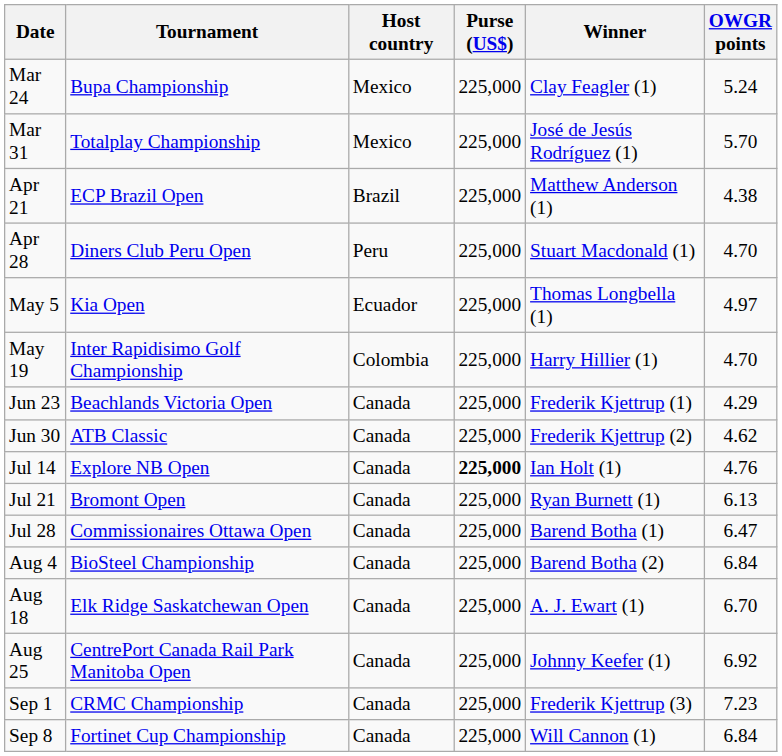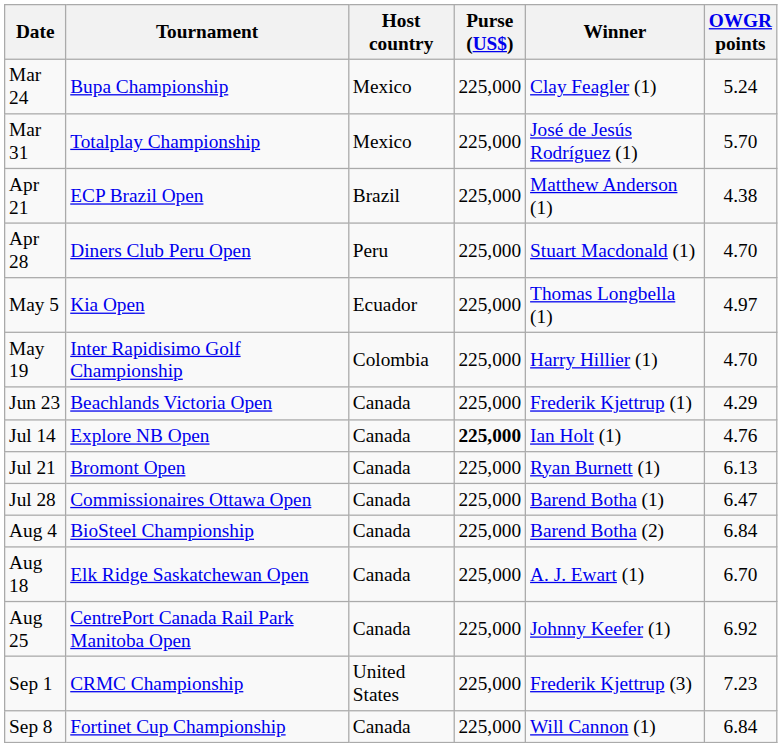- row: Jun 30 | ATB Classic | Canada | 225,000 | Frederik Kjettrup (2) | 4.62
Sep 1 | Host country: Canada -> United States
